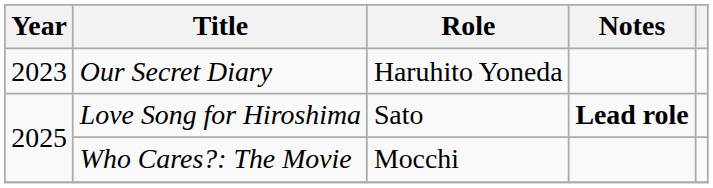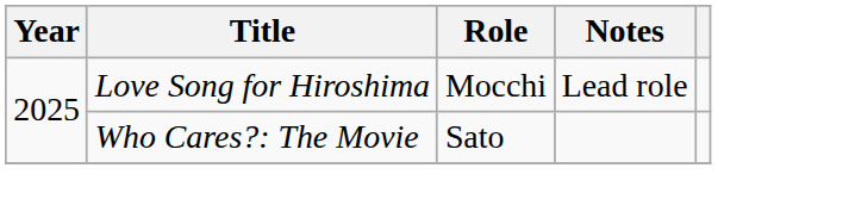- row: 2023 | Our Secret Diary | Haruhito Yoneda
Love Song for Hiroshima | Role: Sato -> Mocchi
Love Song for Hiroshima | Notes: bold -> normal
Who Cares?: The Movie | Role: Mocchi -> Sato
